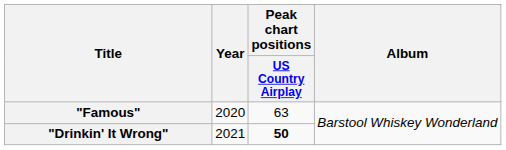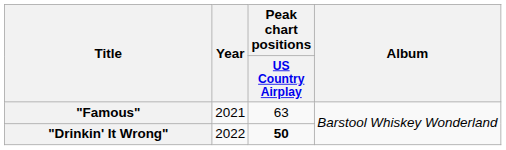"Famous" | Year: 2020 -> 2021
"Drinkin' It Wrong" | Year: 2021 -> 2022
